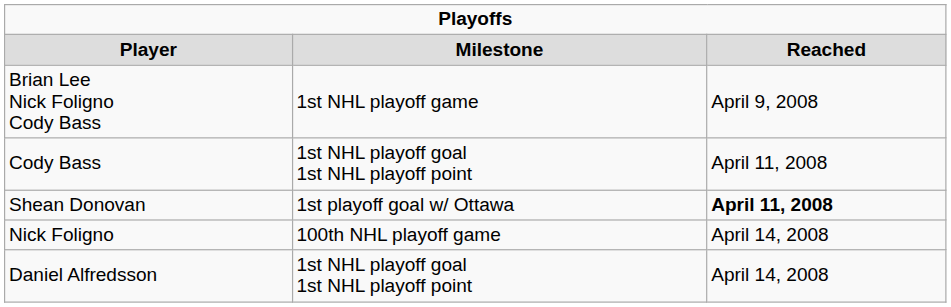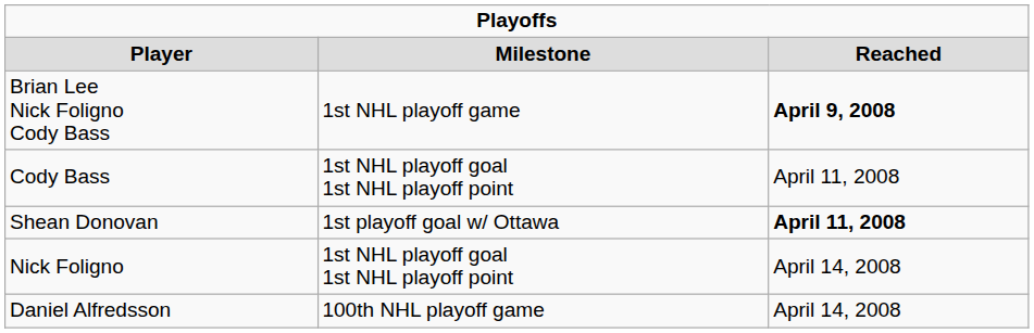Brian Lee Nick Foligno Cody Bass | column 3: normal -> bold
Nick Foligno | column 2: 100th NHL playoff game -> 1st NHL playoff goal 1st NHL playoff point
Daniel Alfredsson | column 2: 1st NHL playoff goal 1st NHL playoff point -> 100th NHL playoff game
